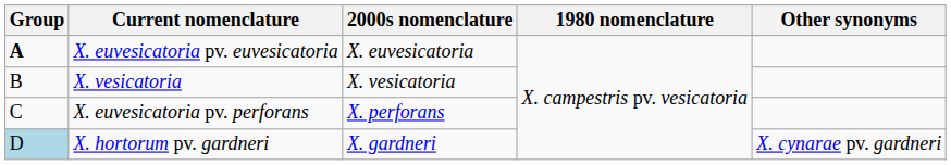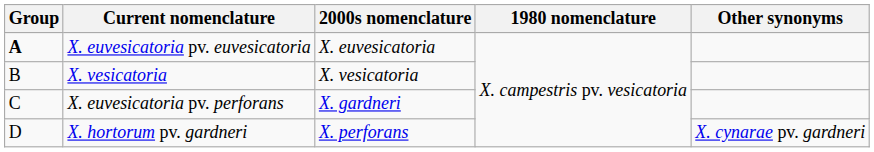X. euvesicatoria pv. perforans | 2000s nomenclature: X. perforans -> X. gardneri
X. hortorum pv. gardneri | Group: lightblue background -> no background
X. hortorum pv. gardneri | 2000s nomenclature: X. gardneri -> X. perforans
